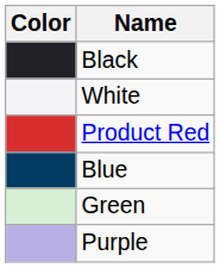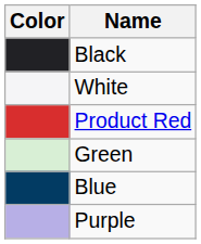rows swapped: Green <-> Blue
